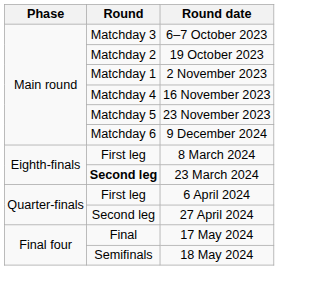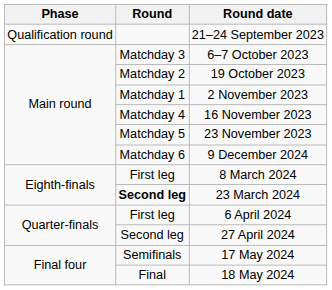+ row: Qualification round | 21–24 September 2023
17 May 2024 | Round: Final -> Semifinals
18 May 2024 | Round: Semifinals -> Final
